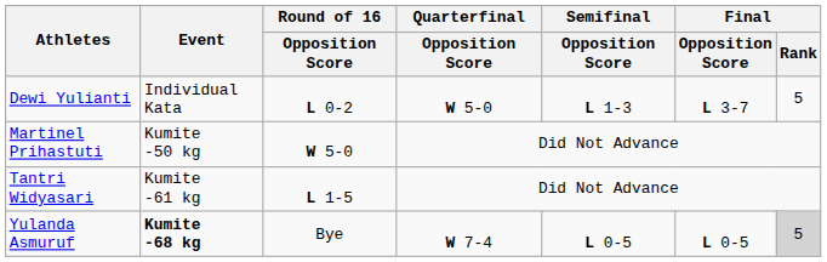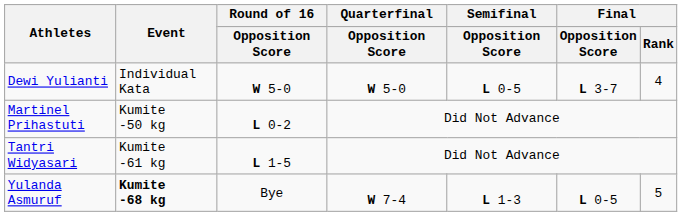Dewi Yulianti | Round of 16 / Opposition Score: L 0-2 -> W 5-0
Dewi Yulianti | Semifinal / Opposition Score: L 1-3 -> L 0-5
Dewi Yulianti | Final / Rank: 5 -> 4
Martinel Prihastuti | Round of 16 / Opposition Score: W 5-0 -> L 0-2
Yulanda Asmuruf | Semifinal / Opposition Score: L 0-5 -> L 1-3
Yulanda Asmuruf | Final / Rank: lightgrey background -> no background
